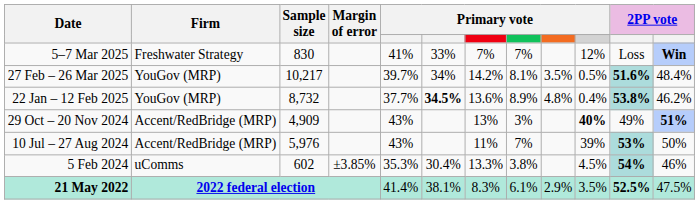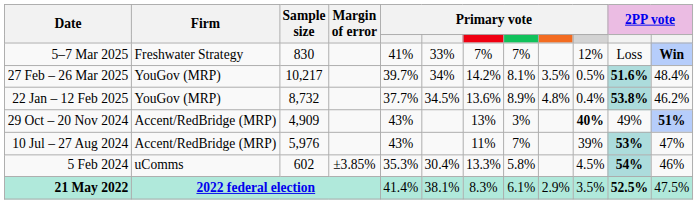22 Jan – 12 Feb 2025 | column 6: bold -> normal
10 Jul – 27 Aug 2024 | column 12: 50% -> 47%
5 Feb 2024 | column 8: 3.8% -> 5.8%
